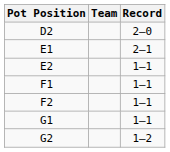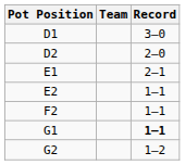+ row: D1 | 3–0
- row: F1 | 1–1
G1 | Record: normal -> bold
